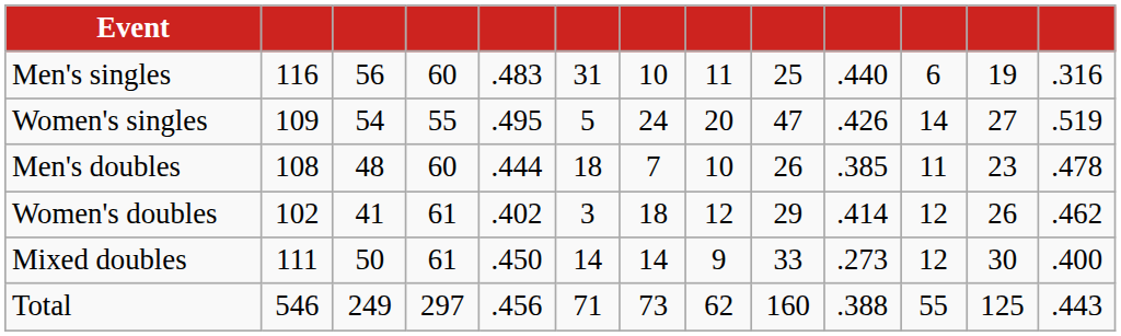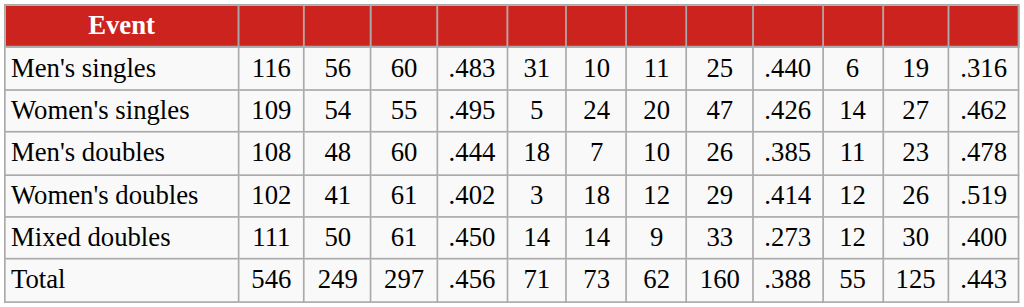Women's singles | column 13: .519 -> .462
Women's doubles | column 13: .462 -> .519
